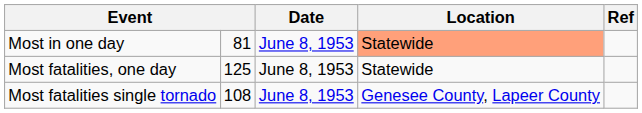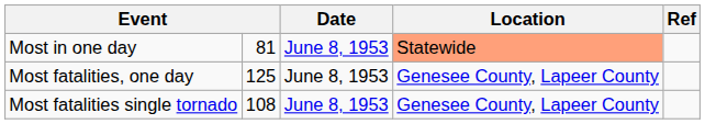Most fatalities, one day | Location: Statewide -> Genesee County, Lapeer County
